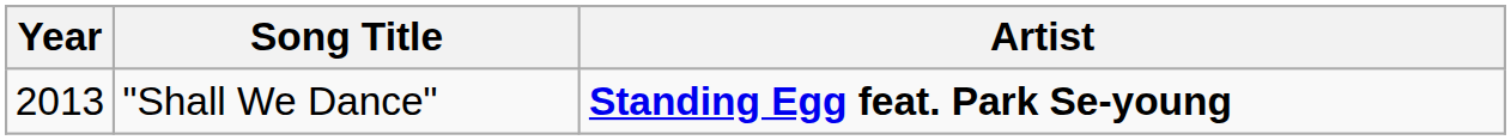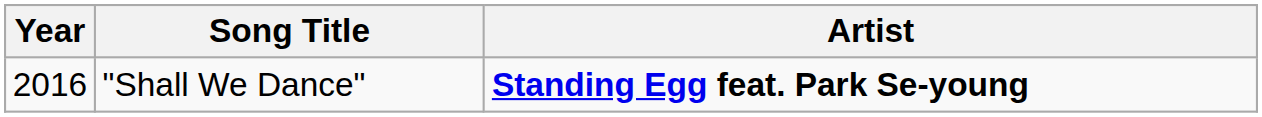"Shall We Dance" | Year: 2013 -> 2016
